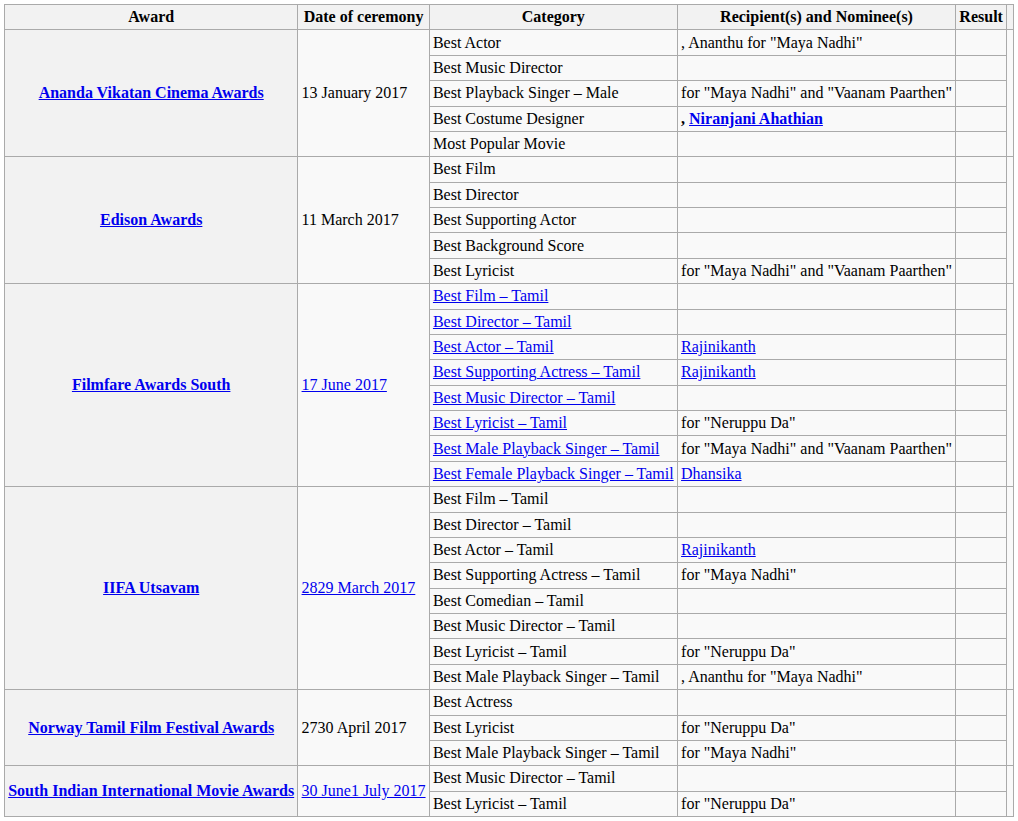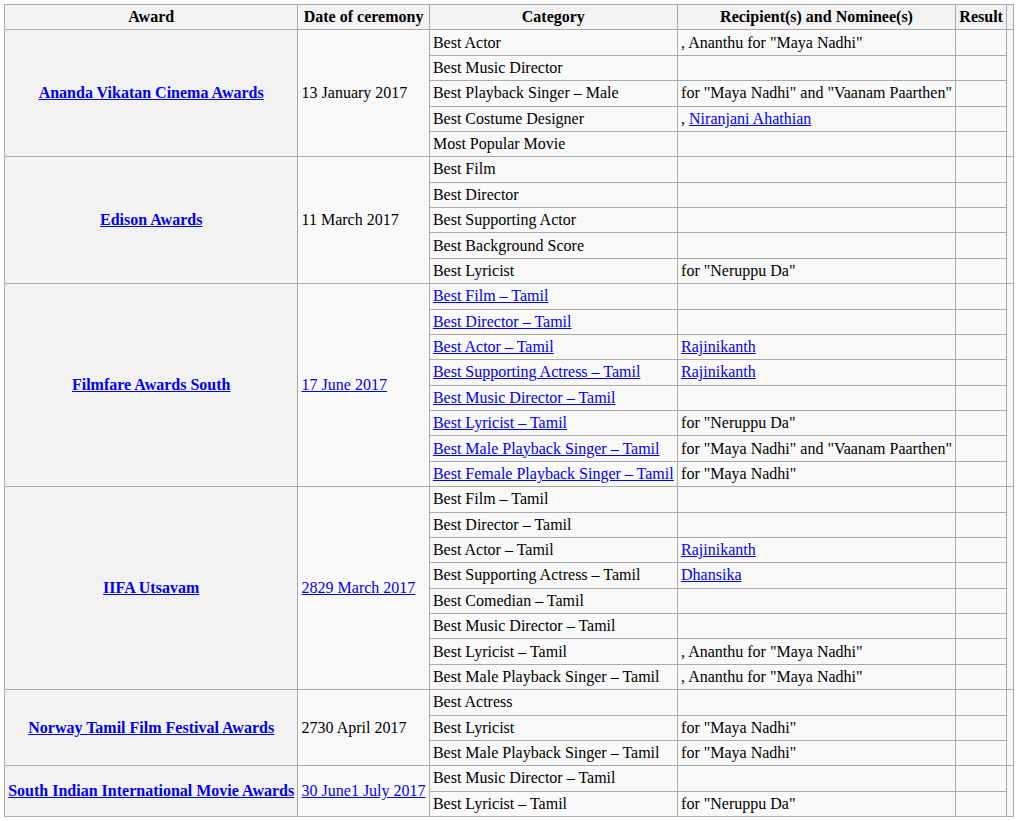Best Costume Designer | Recipient(s) and Nominee(s): bold -> normal
Edison Awards / Best Lyricist | Recipient(s) and Nominee(s): for "Maya Nadhi" and "Vaanam Paarthen" -> for "Neruppu Da"
Best Female Playback Singer – Tamil | Recipient(s) and Nominee(s): Dhansika -> for "Maya Nadhi"
IIFA Utsavam / Best Supporting Actress – Tamil | Recipient(s) and Nominee(s): for "Maya Nadhi" -> Dhansika
IIFA Utsavam / Best Lyricist – Tamil | Recipient(s) and Nominee(s): for "Neruppu Da" -> , Ananthu for "Maya Nadhi"
Norway Tamil Film Festival Awards / Best Lyricist | Recipient(s) and Nominee(s): for "Neruppu Da" -> for "Maya Nadhi"
